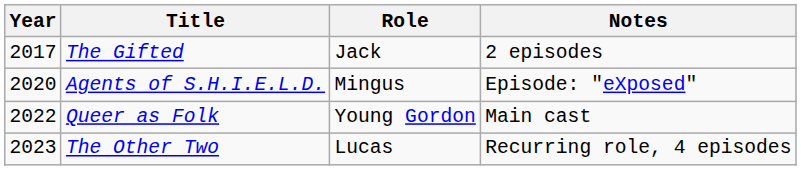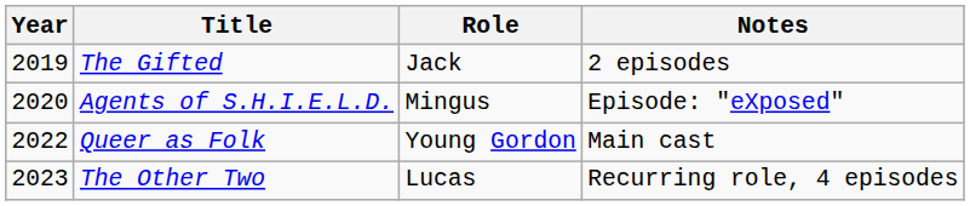The Gifted | Year: 2017 -> 2019
